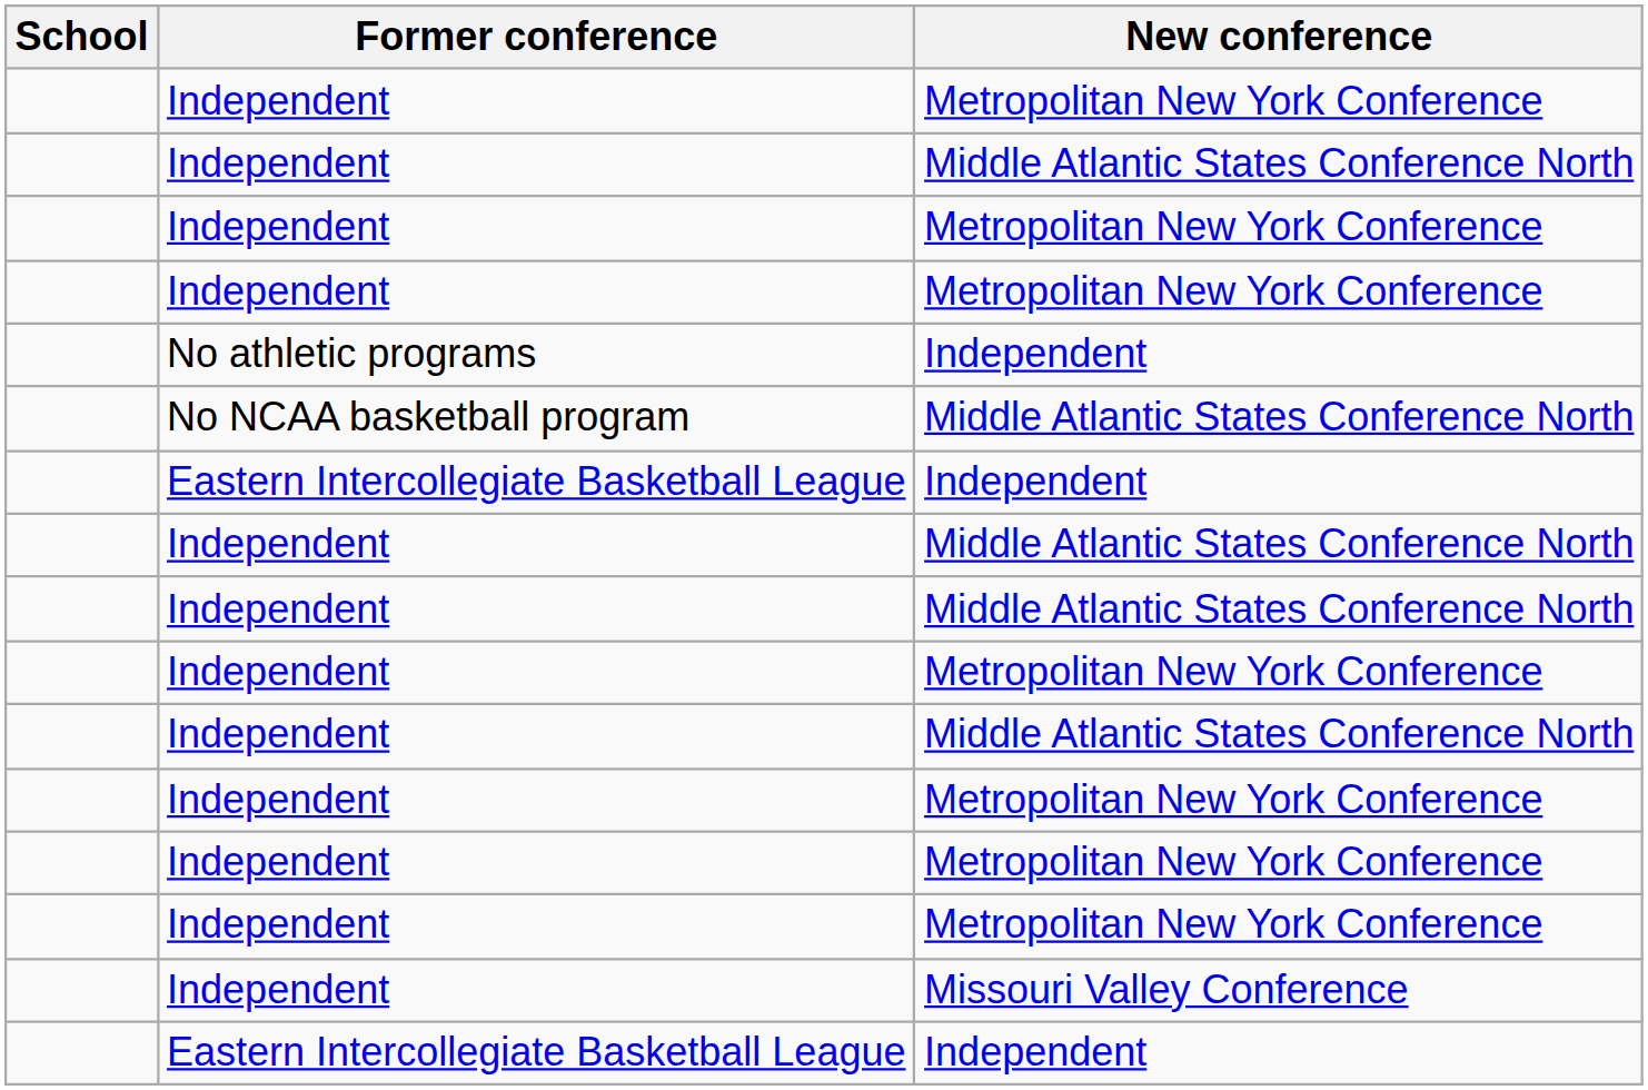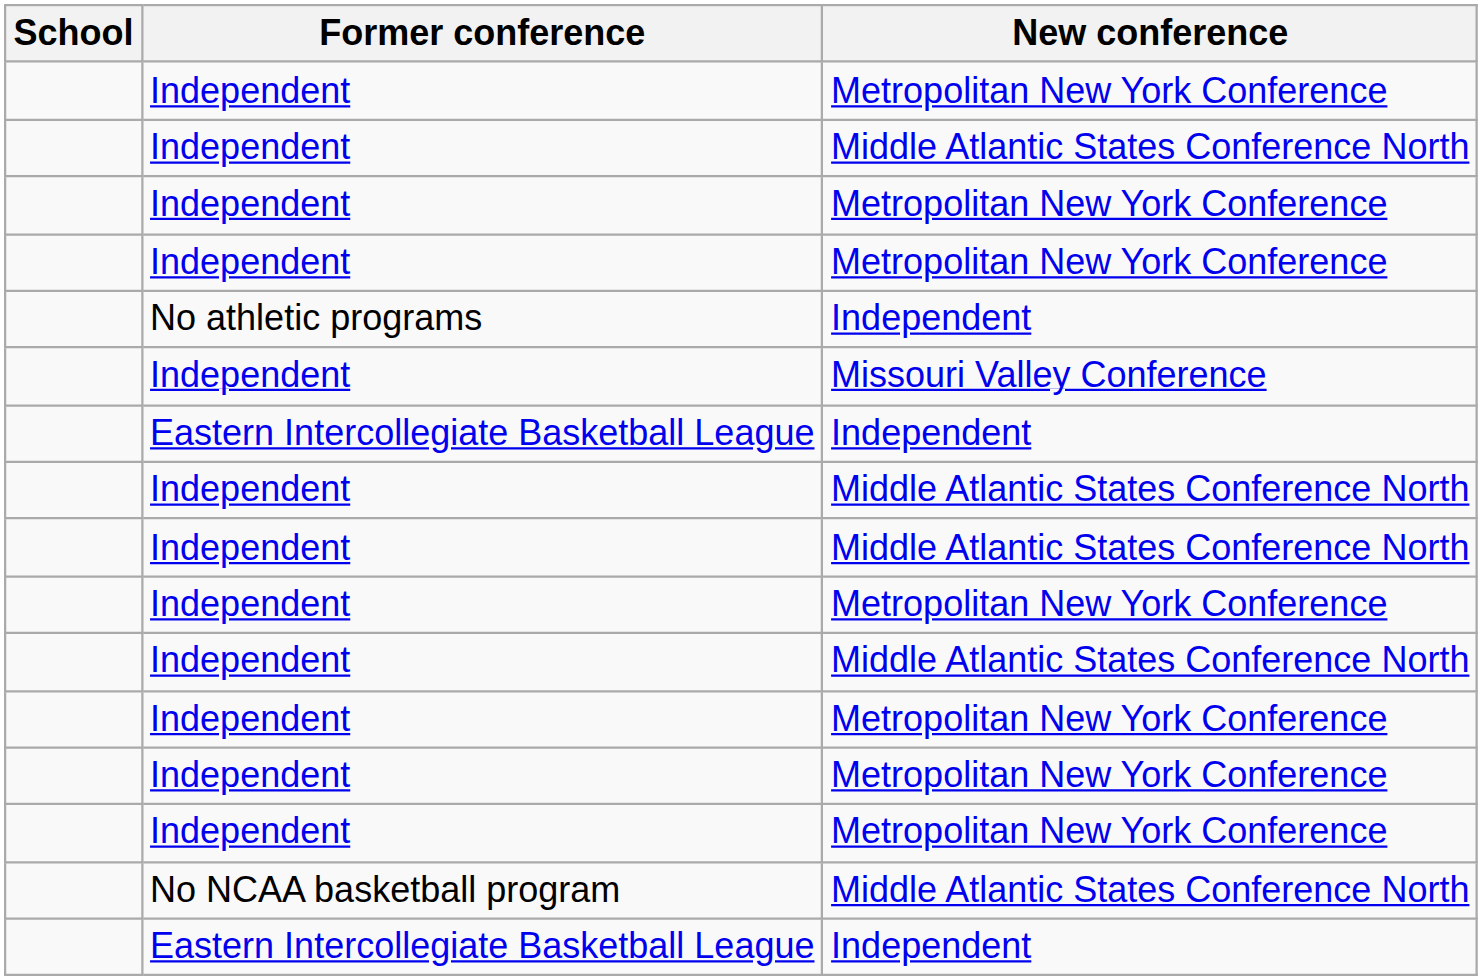rows swapped: No NCAA basketball program <-> Independent / Missouri Valley Conference
